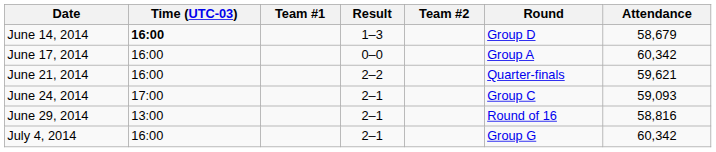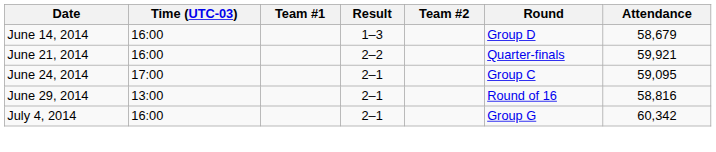June 14, 2014 | Time (UTC-03): bold -> normal
- row: June 17, 2014 | 16:00 | 0–0 | Group A | 60,342
June 21, 2014 | Attendance: 59,621 -> 59,921
June 24, 2014 | Attendance: 59,093 -> 59,095
